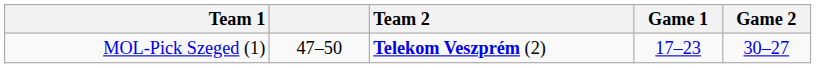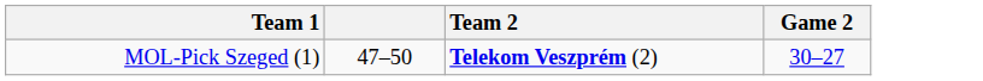- column: Game 1 | 17–23
